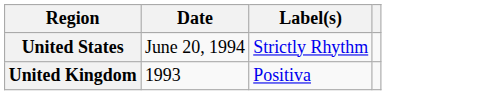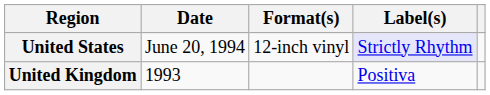+ column: Format(s) | 12-inch vinyl
United States | Label(s): no background -> lavender background
